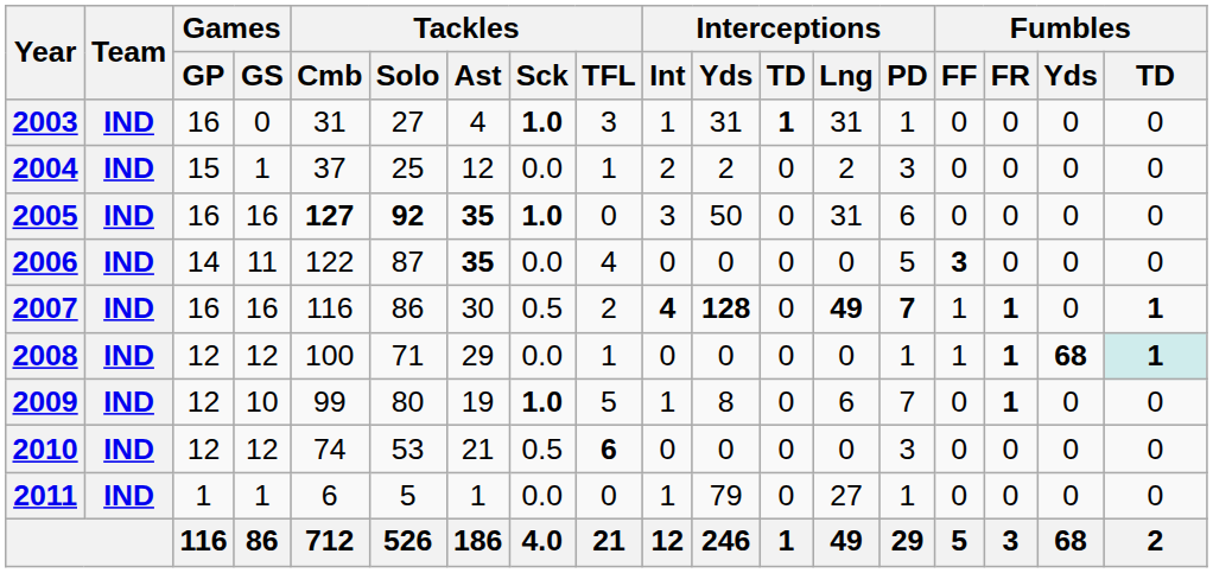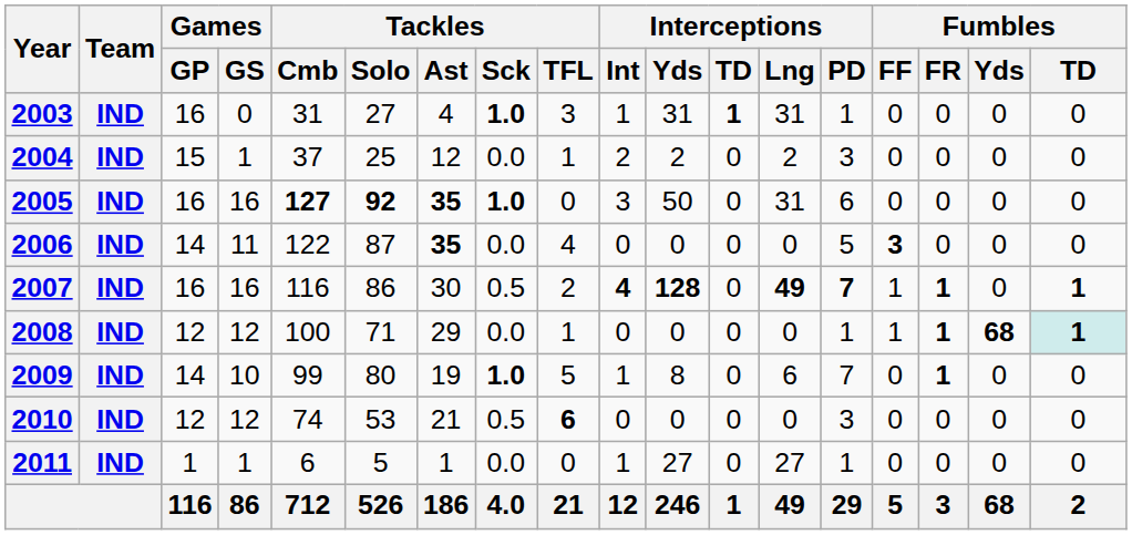2009 | Games / GP: 12 -> 14
2011 | Interceptions / Yds: 79 -> 27
